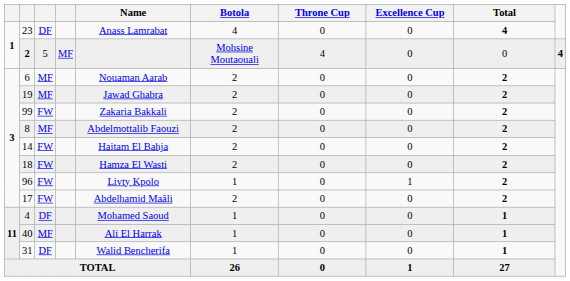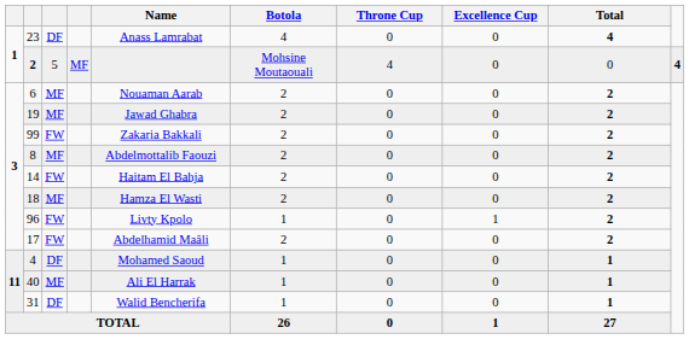18 | column 3: FW -> MF
